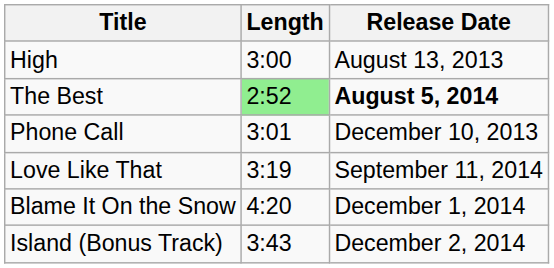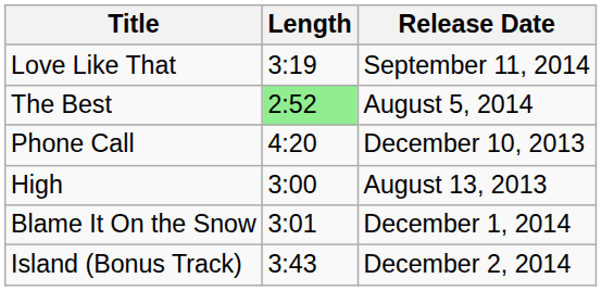rows swapped: Love Like That <-> High
The Best | Release Date: bold -> normal
Phone Call | Length: 3:01 -> 4:20
Blame It On the Snow | Length: 4:20 -> 3:01
